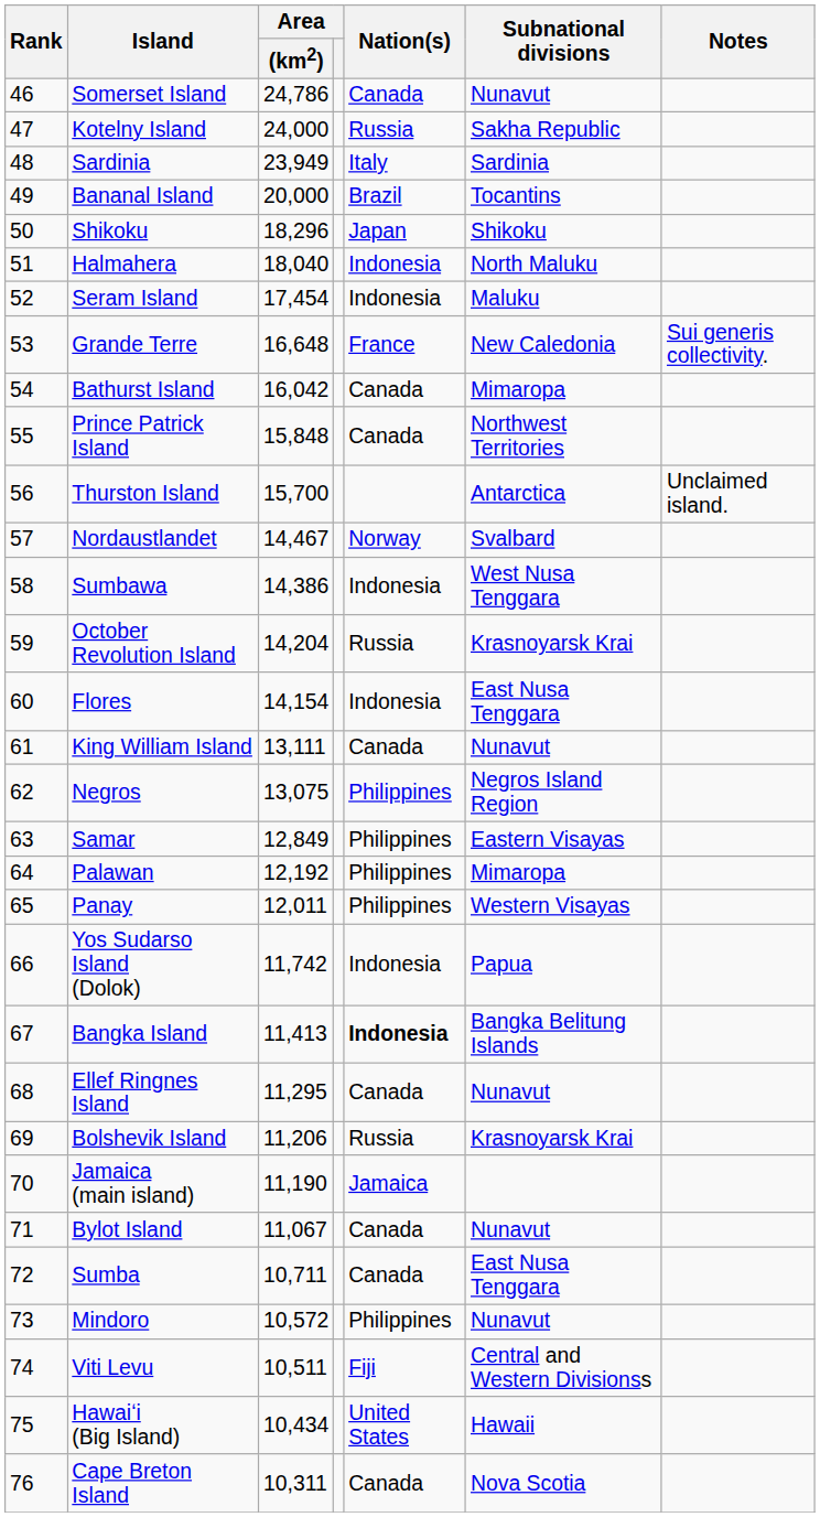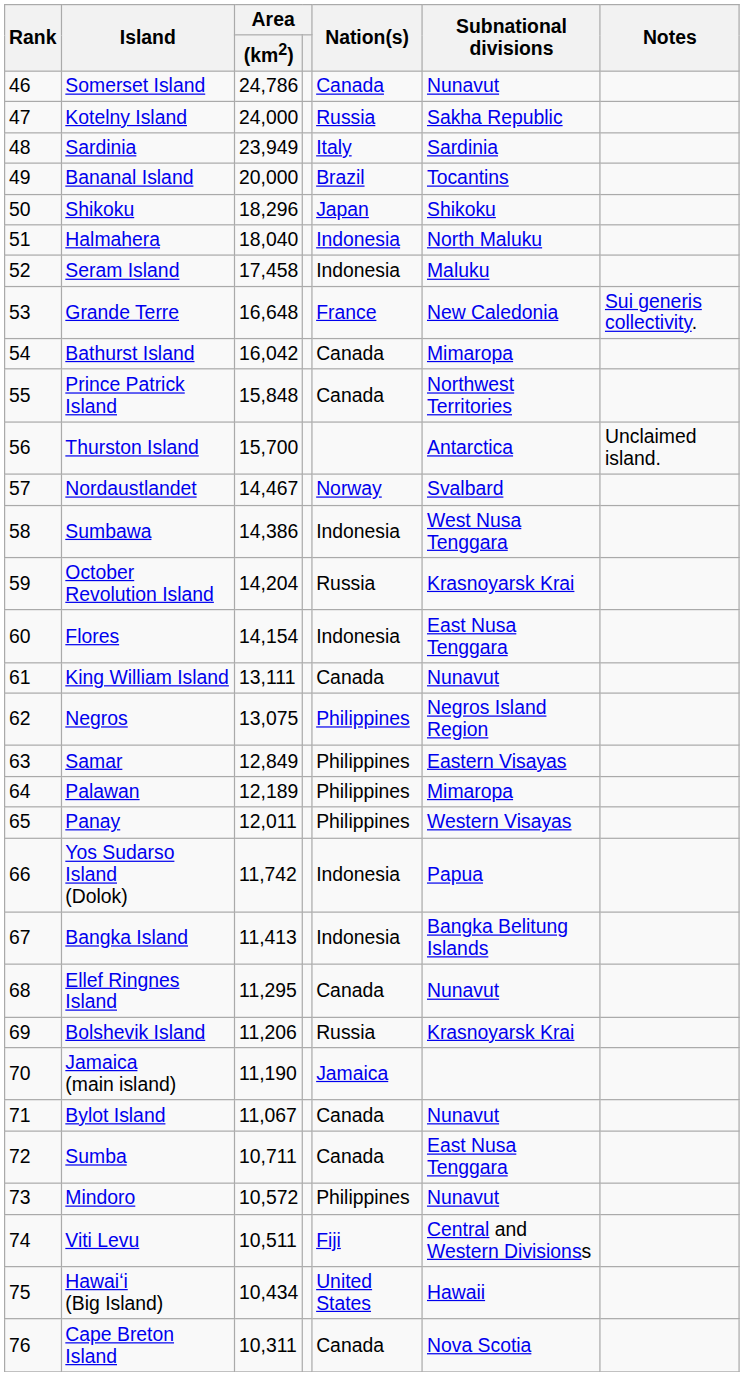Seram Island | Area / (km2): 17,454 -> 17,458
Palawan | Area / (km2): 12,192 -> 12,189
Bangka Island | Nation(s): bold -> normal
